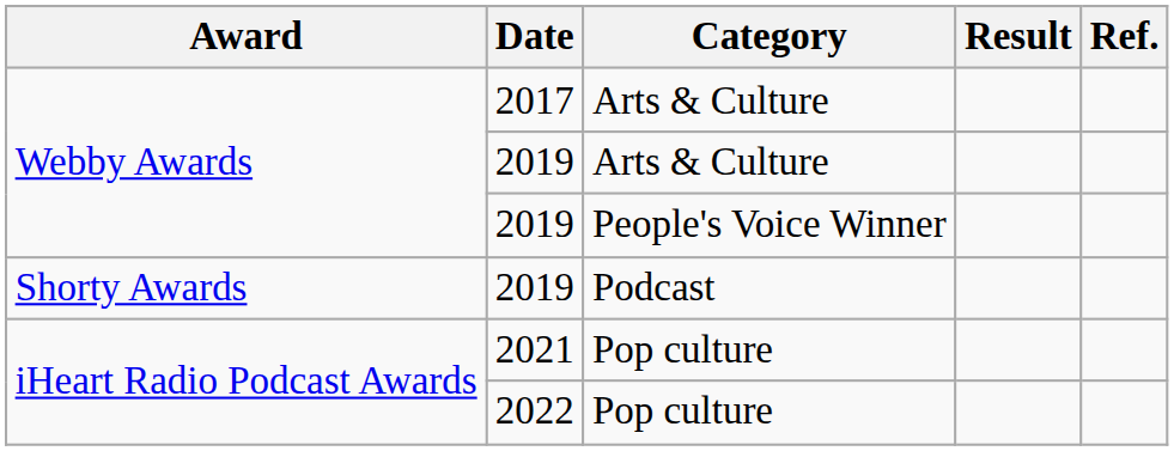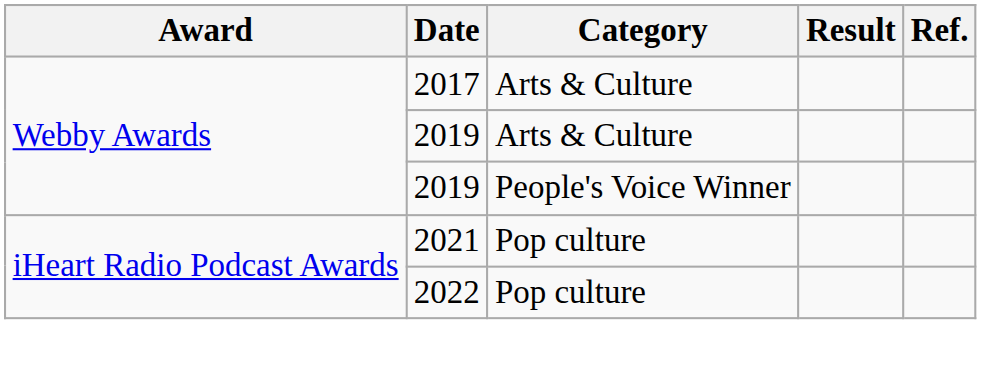- row: Shorty Awards | 2019 | Podcast
